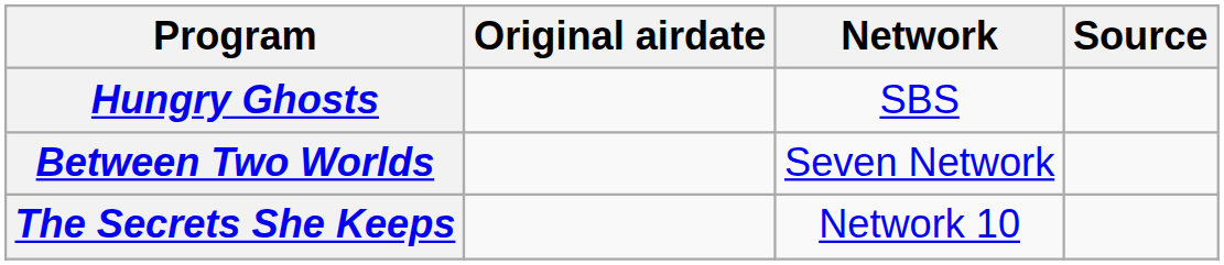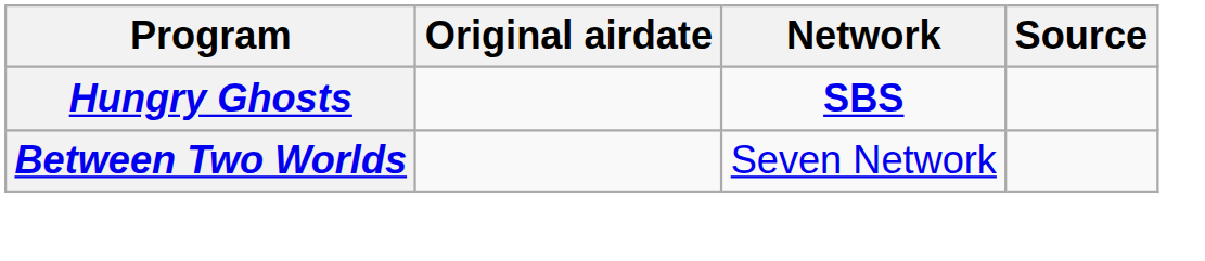Hungry Ghosts | Network: normal -> bold
- row: The Secrets She Keeps | Network 10
